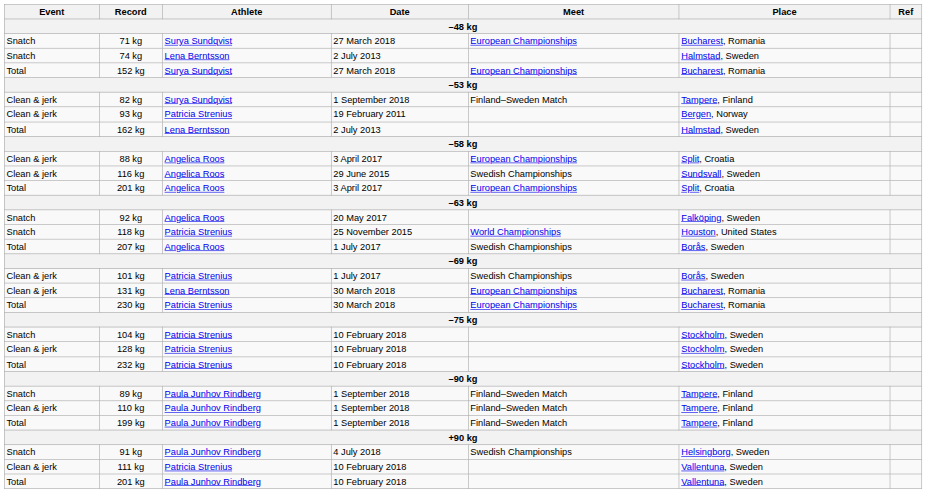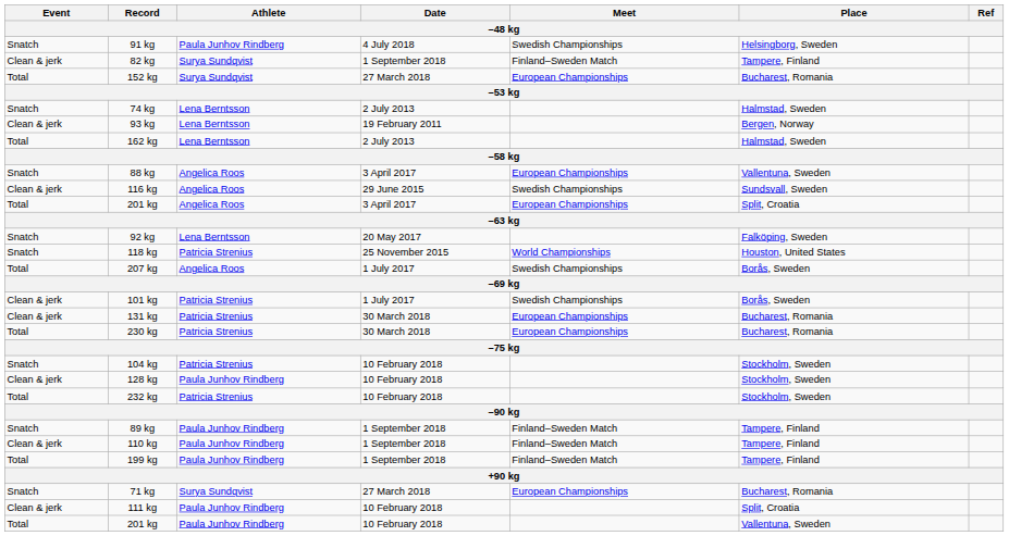rows swapped: 71 kg <-> 91 kg
rows swapped: 82 kg <-> 74 kg
93 kg | Athlete: Patricia Strenius -> Lena Berntsson
88 kg | Event: Clean & jerk -> Snatch
88 kg | Place: Split, Croatia -> Vallentuna, Sweden
92 kg | Athlete: Angelica Roos -> Lena Berntsson
131 kg | Athlete: Lena Berntsson -> Patricia Strenius
128 kg | Athlete: Patricia Strenius -> Paula Junhov Rindberg
111 kg | Athlete: Patricia Strenius -> Paula Junhov Rindberg
111 kg | Place: Vallentuna, Sweden -> Split, Croatia
